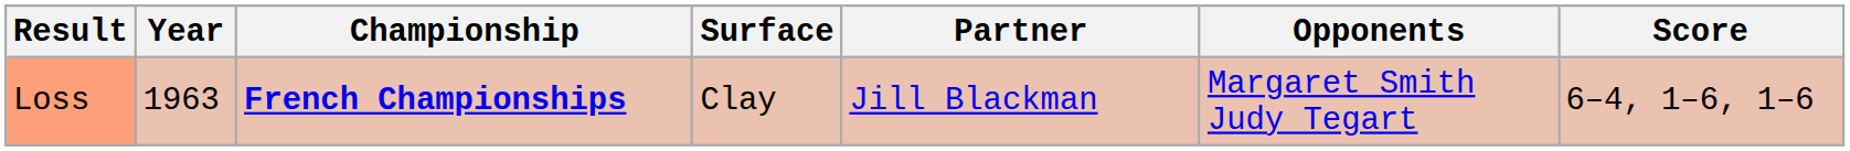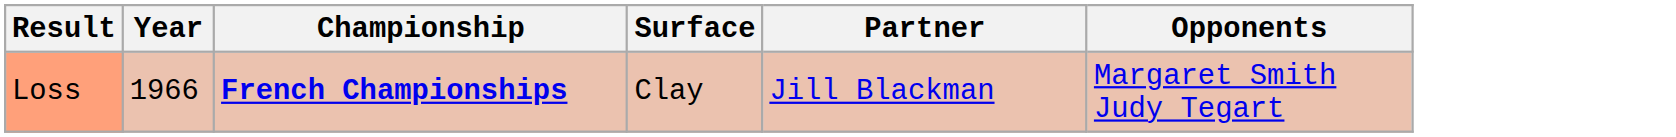- column: Score | 6–4, 1–6, 1–6
Loss | Year: 1963 -> 1966
